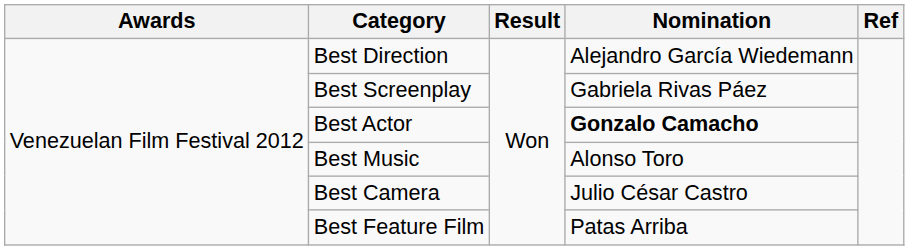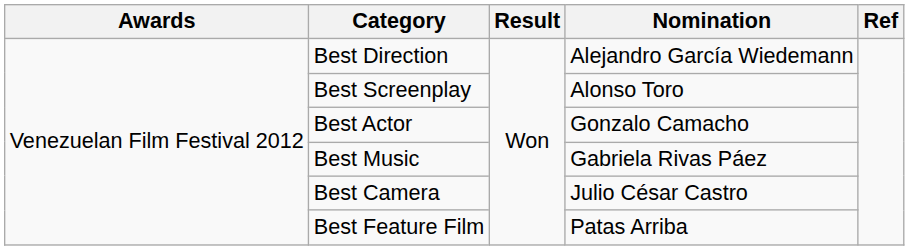Best Screenplay | Nomination: Gabriela Rivas Páez -> Alonso Toro
Best Actor | Nomination: bold -> normal
Best Music | Nomination: Alonso Toro -> Gabriela Rivas Páez
